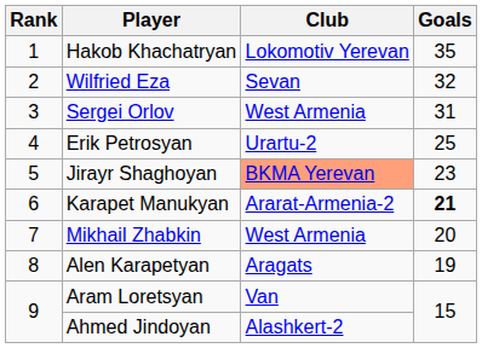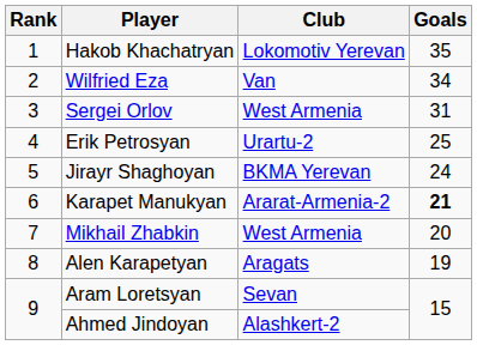Wilfried Eza | Club: Sevan -> Van
Wilfried Eza | Goals: 32 -> 34
Jirayr Shaghoyan | Club: lightsalmon background -> no background
Jirayr Shaghoyan | Goals: 23 -> 24
Aram Loretsyan | Club: Van -> Sevan
